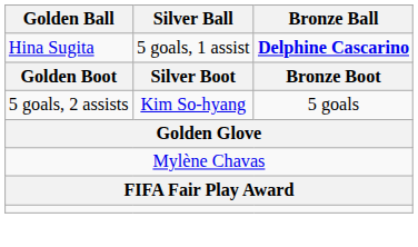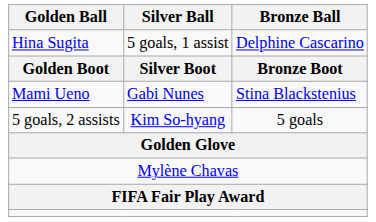Hina Sugita | Bronze Ball: bold -> normal
+ row: Mami Ueno | Gabi Nunes | Stina Blackstenius
